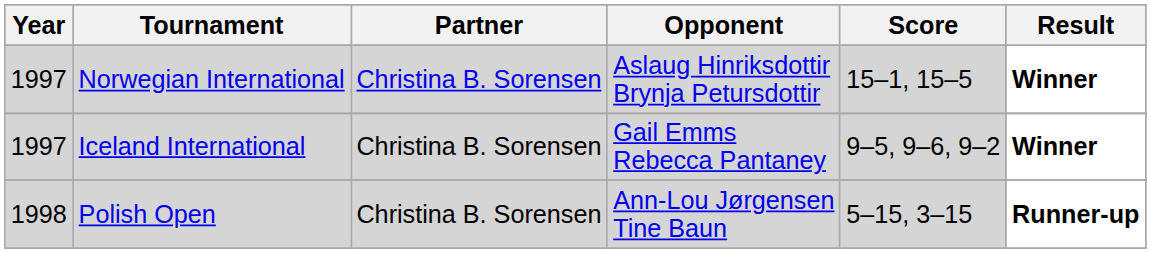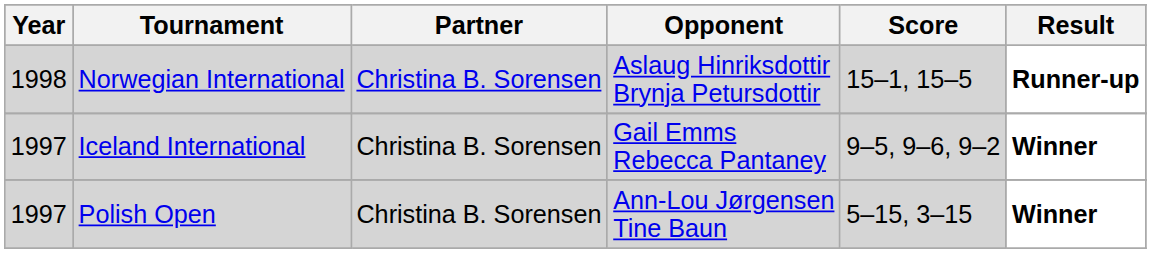Norwegian International | Year: 1997 -> 1998
Norwegian International | Result: Winner -> Runner-up
Polish Open | Year: 1998 -> 1997
Polish Open | Result: Runner-up -> Winner
